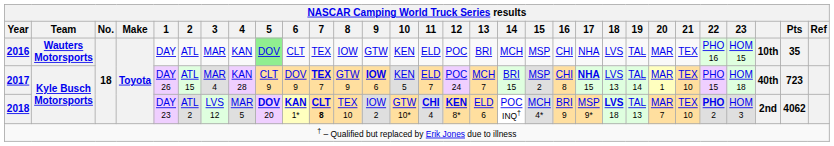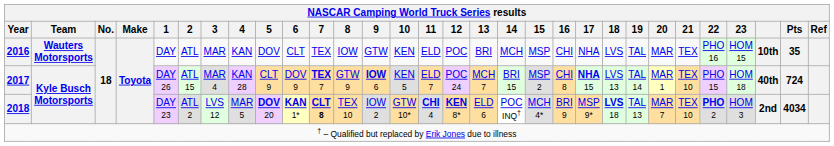2016 | 5: lightgreen background -> no background
2017 | Pts: 723 -> 724
2018 | Pts: 4062 -> 4034
